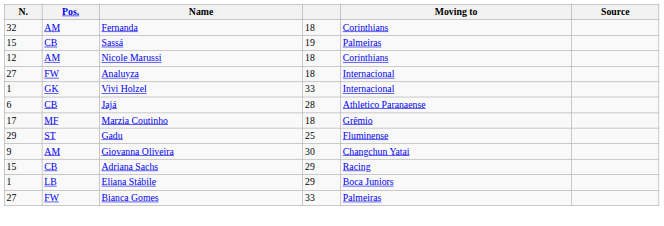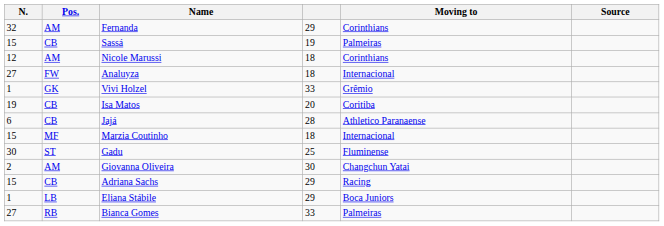Fernanda | column 4: 18 -> 29
Vivi Holzel | Moving to: Internacional -> Grêmio
+ row: 19 | CB | Isa Matos | 20 | Coritiba
Marzia Coutinho | N.: 17 -> 15
Marzia Coutinho | Moving to: Grêmio -> Internacional
Gadu | N.: 29 -> 30
Giovanna Oliveira | N.: 9 -> 2
Bianca Gomes | Pos.: FW -> RB
